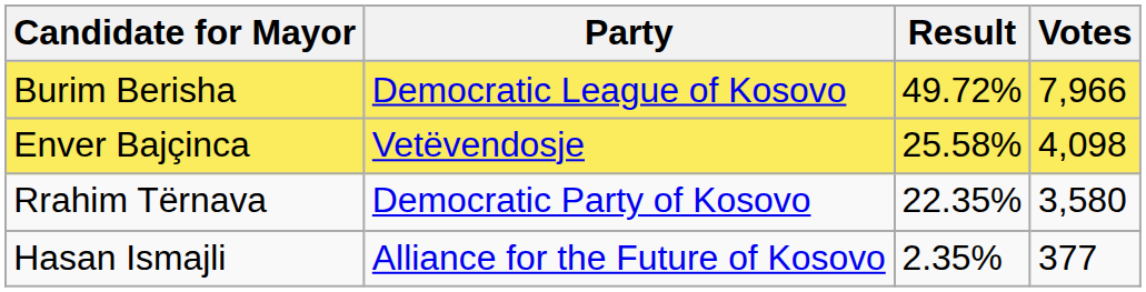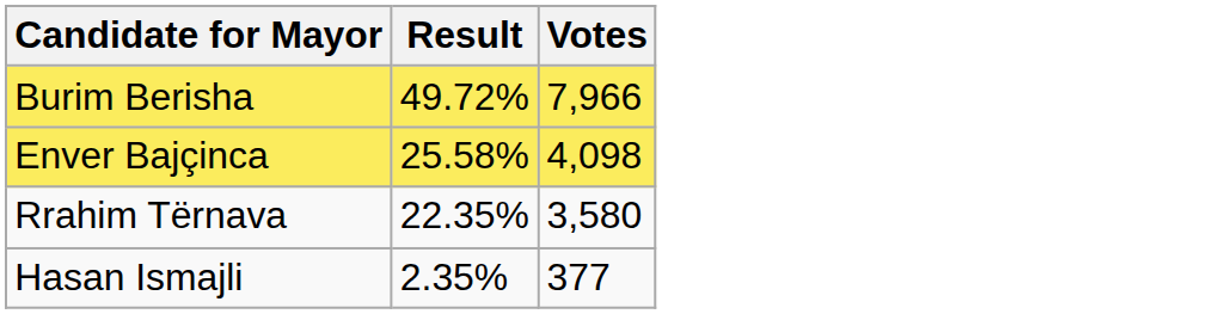- column: Party | Democratic League of Kosovo | Vetëvendosje | Democratic Party of Kosovo | Alliance for the Future of Kosovo
